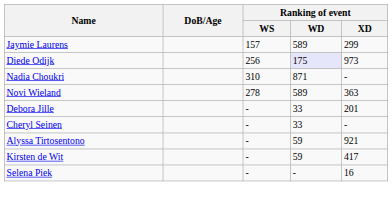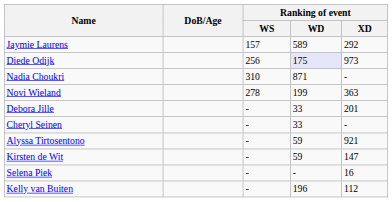Jaymie Laurens | Ranking of event / XD: 299 -> 292
Novi Wieland | Ranking of event / WD: 589 -> 199
Kirsten de Wit | Ranking of event / XD: 417 -> 147
+ row: Kelly van Buiten | - | 196 | 112
